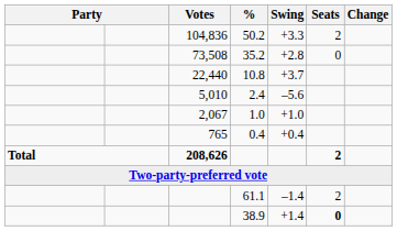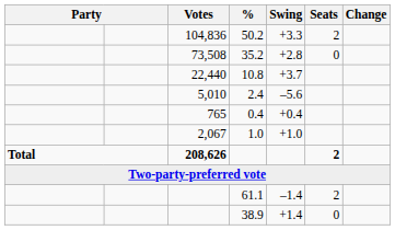rows swapped: 1.0 <-> 0.4
38.9 | Seats: bold -> normal
